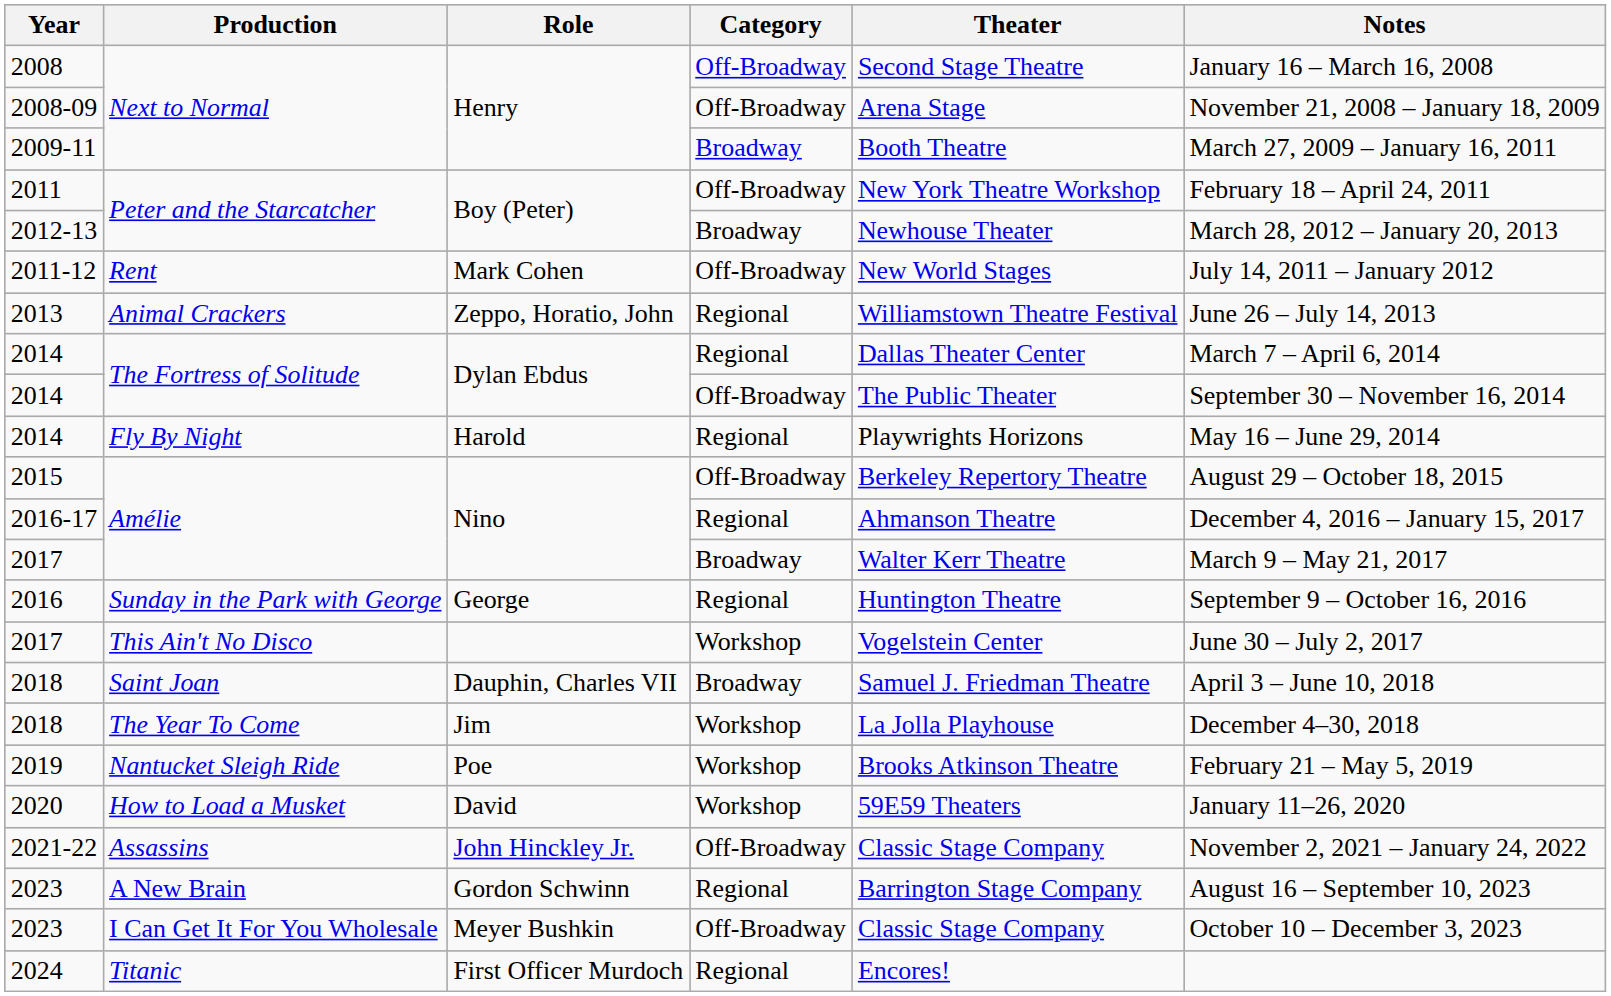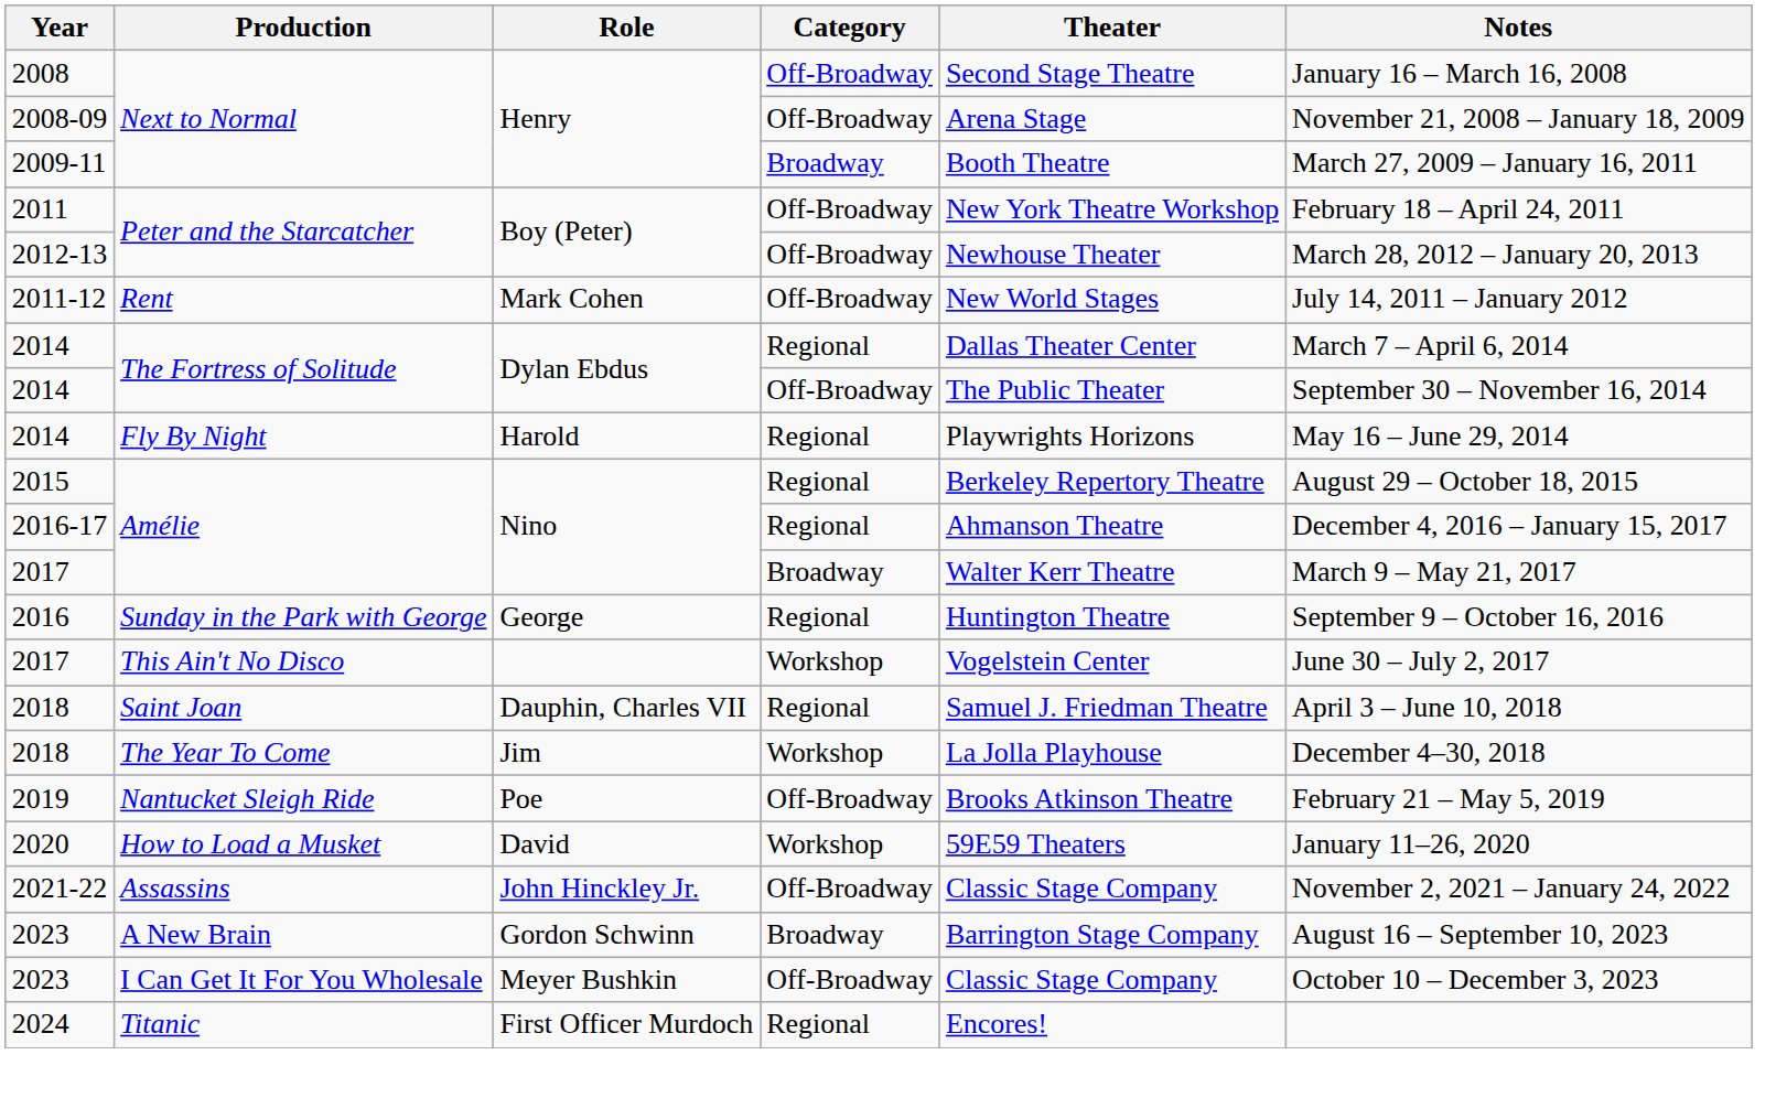2012-13 | Category: Broadway -> Off-Broadway
- row: 2013 | Animal Crackers | Zeppo, Horatio, John | Regional | Williamstown Theatre Festival | June 26 – July 14, 2013
2015 | Category: Off-Broadway -> Regional
2018 / Saint Joan | Category: Broadway -> Regional
2019 | Category: Workshop -> Off-Broadway
2023 / A New Brain | Category: Regional -> Broadway
